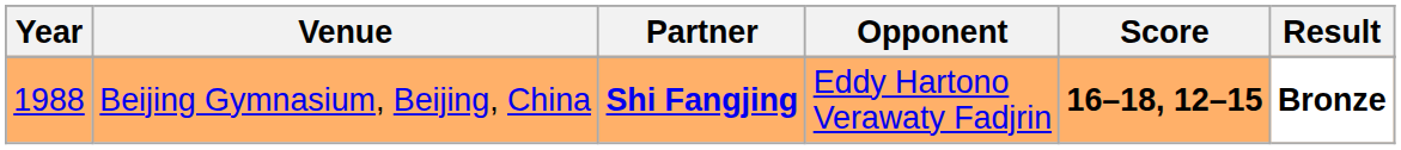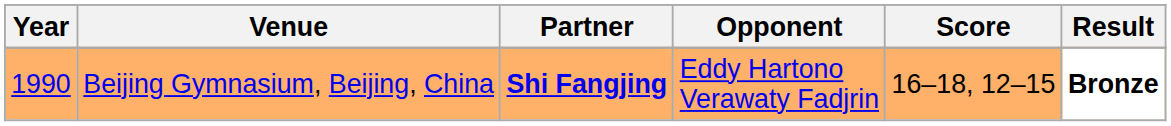Beijing Gymnasium, Beijing, China | Year: 1988 -> 1990
Beijing Gymnasium, Beijing, China | Score: bold -> normal
